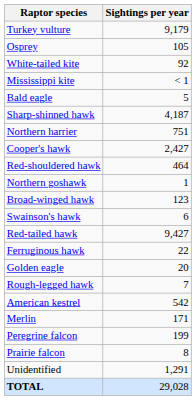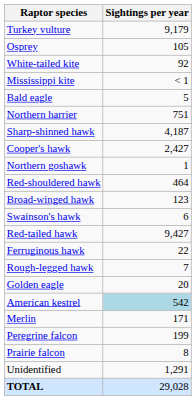rows swapped: Northern harrier <-> Sharp-shinned hawk
rows swapped: Northern goshawk <-> Red-shouldered hawk
rows swapped: Rough-legged hawk <-> Golden eagle
American kestrel | Sightings per year: no background -> lightblue background
